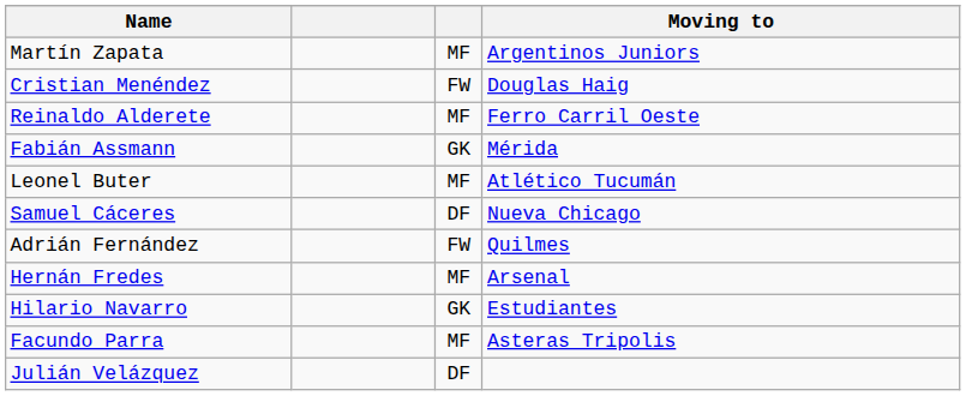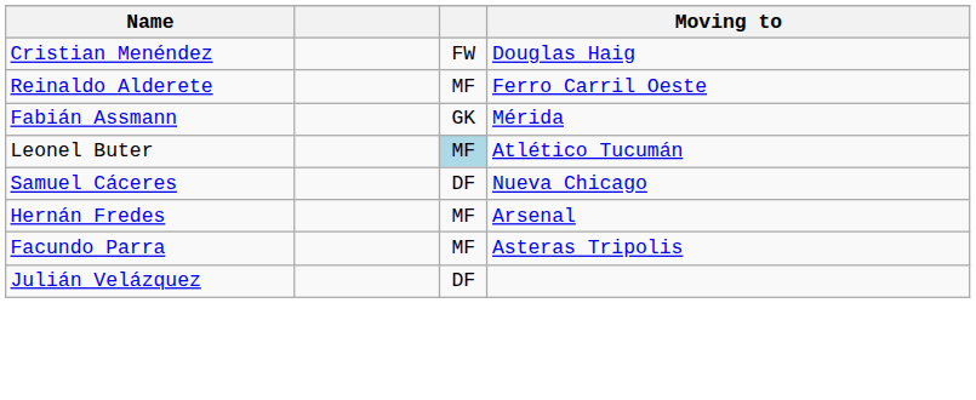- row: Martín Zapata | MF | Argentinos Juniors
Leonel Buter | column 3: no background -> lightblue background
- row: Adrián Fernández | FW | Quilmes
- row: Hilario Navarro | GK | Estudiantes
